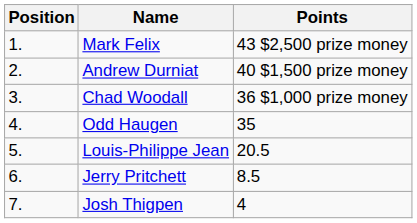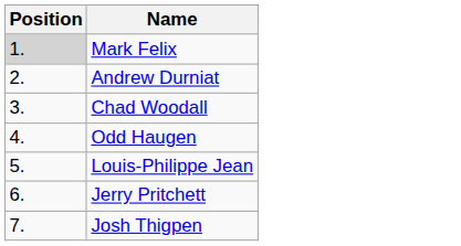- column: Points | 43 $2,500 prize money | 40 $1,500 prize money | 36 $1,000 prize money | 35 | 20.5 | 8.5 | 4
Mark Felix | Position: no background -> lightgrey background
